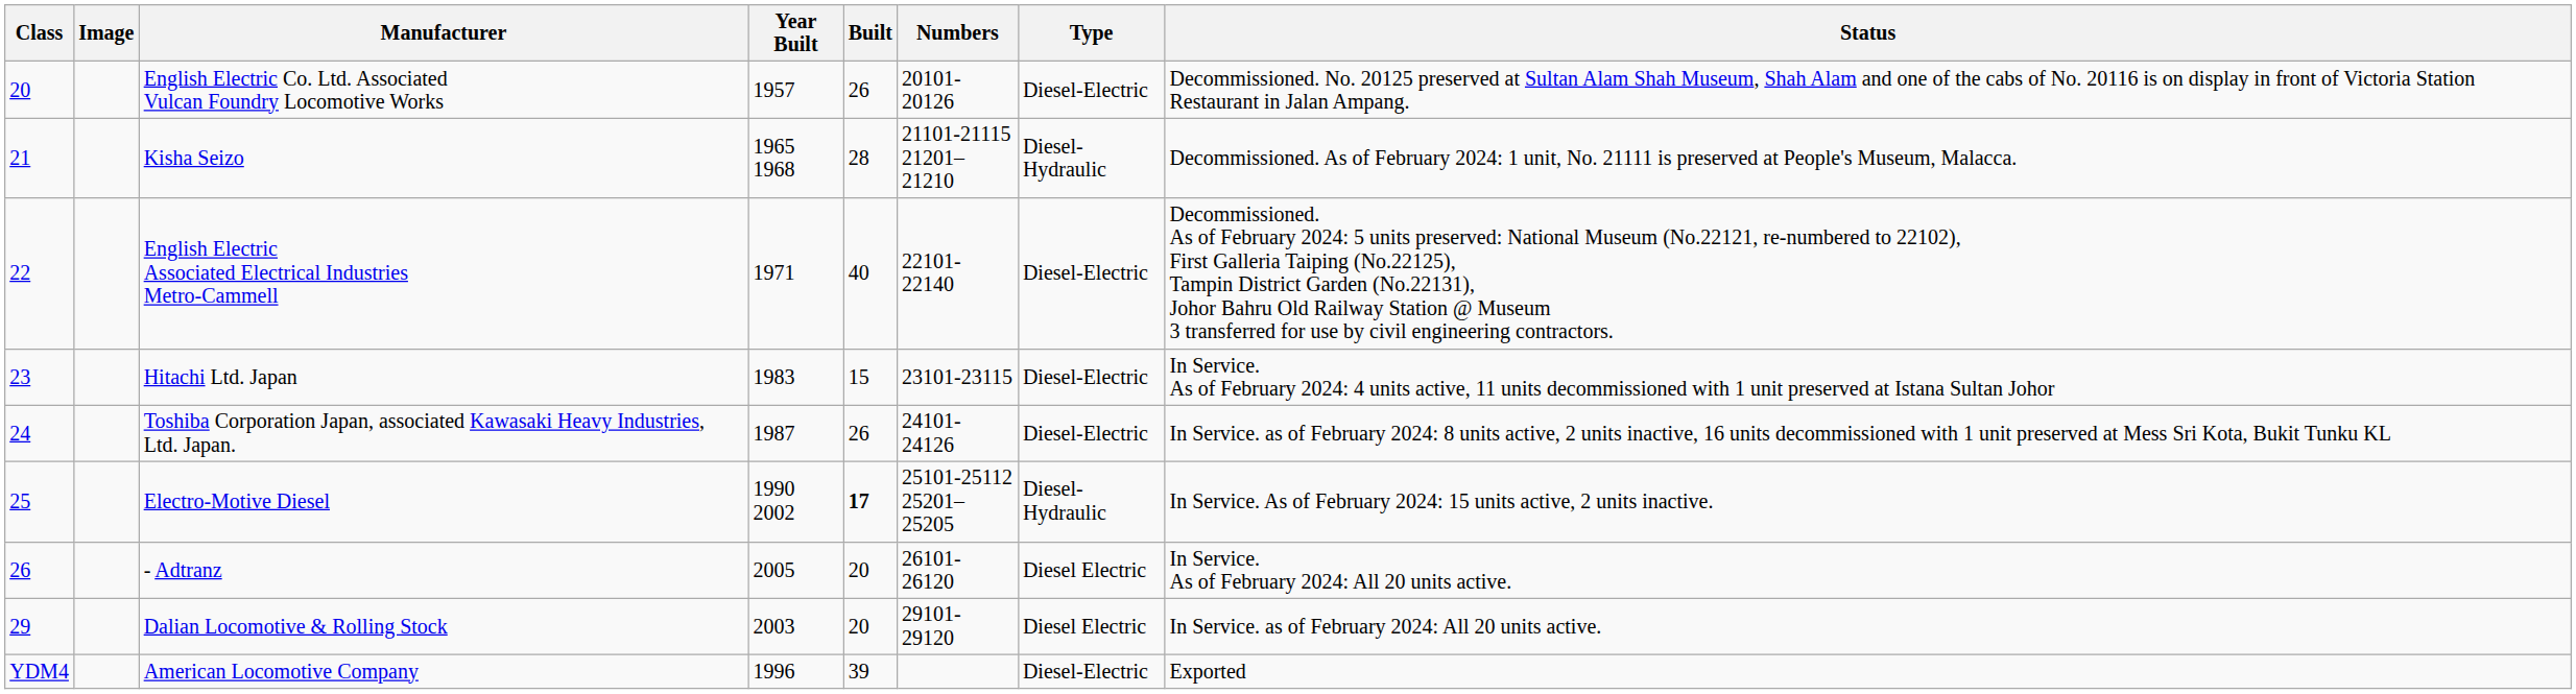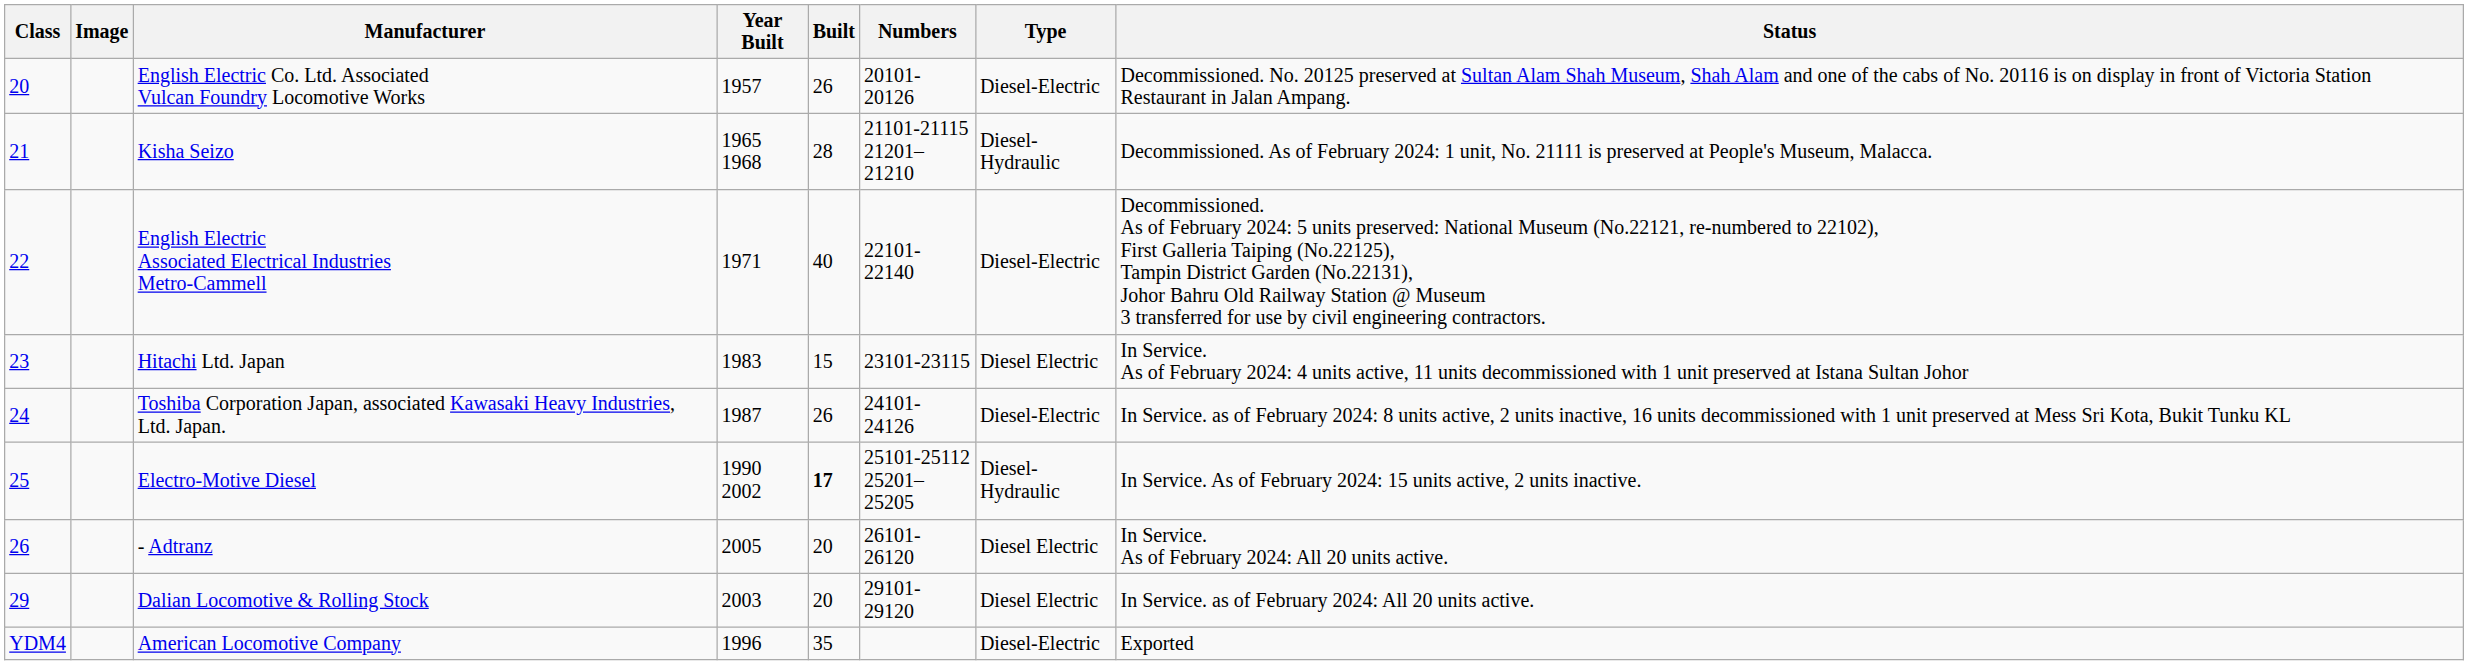Hitachi Ltd. Japan | Type: Diesel-Electric -> Diesel Electric
American Locomotive Company | Built: 39 -> 35
